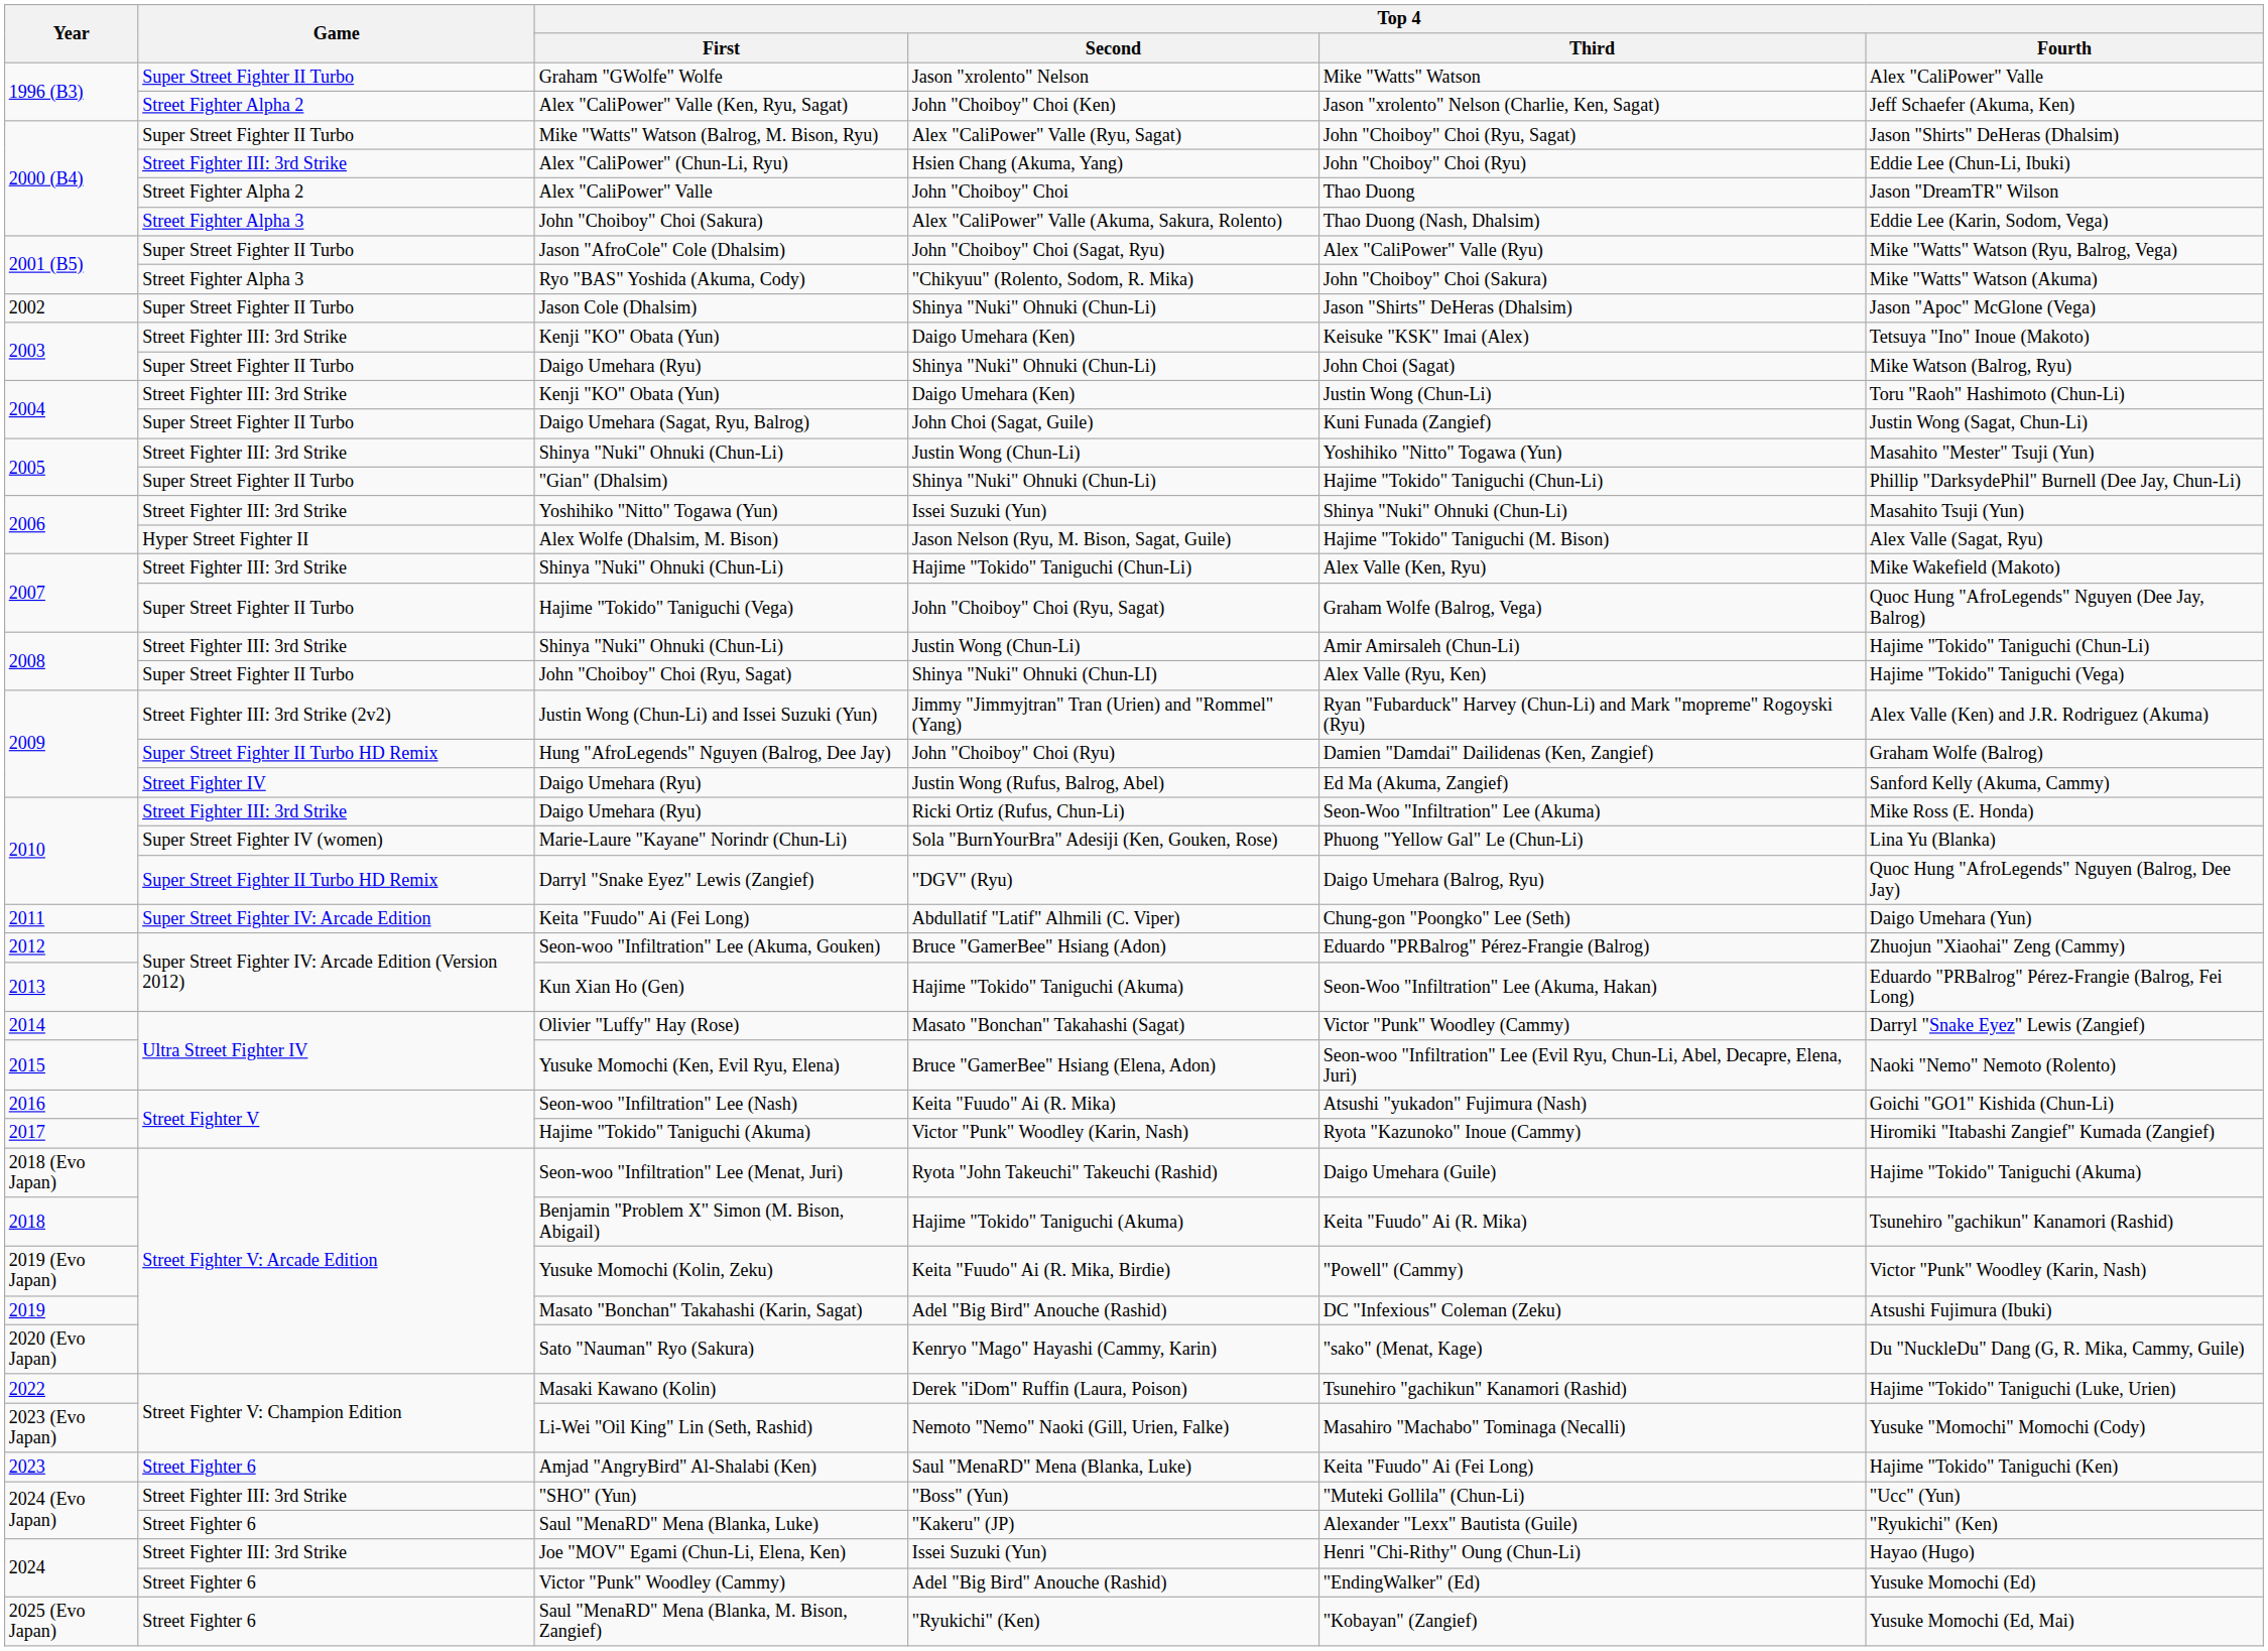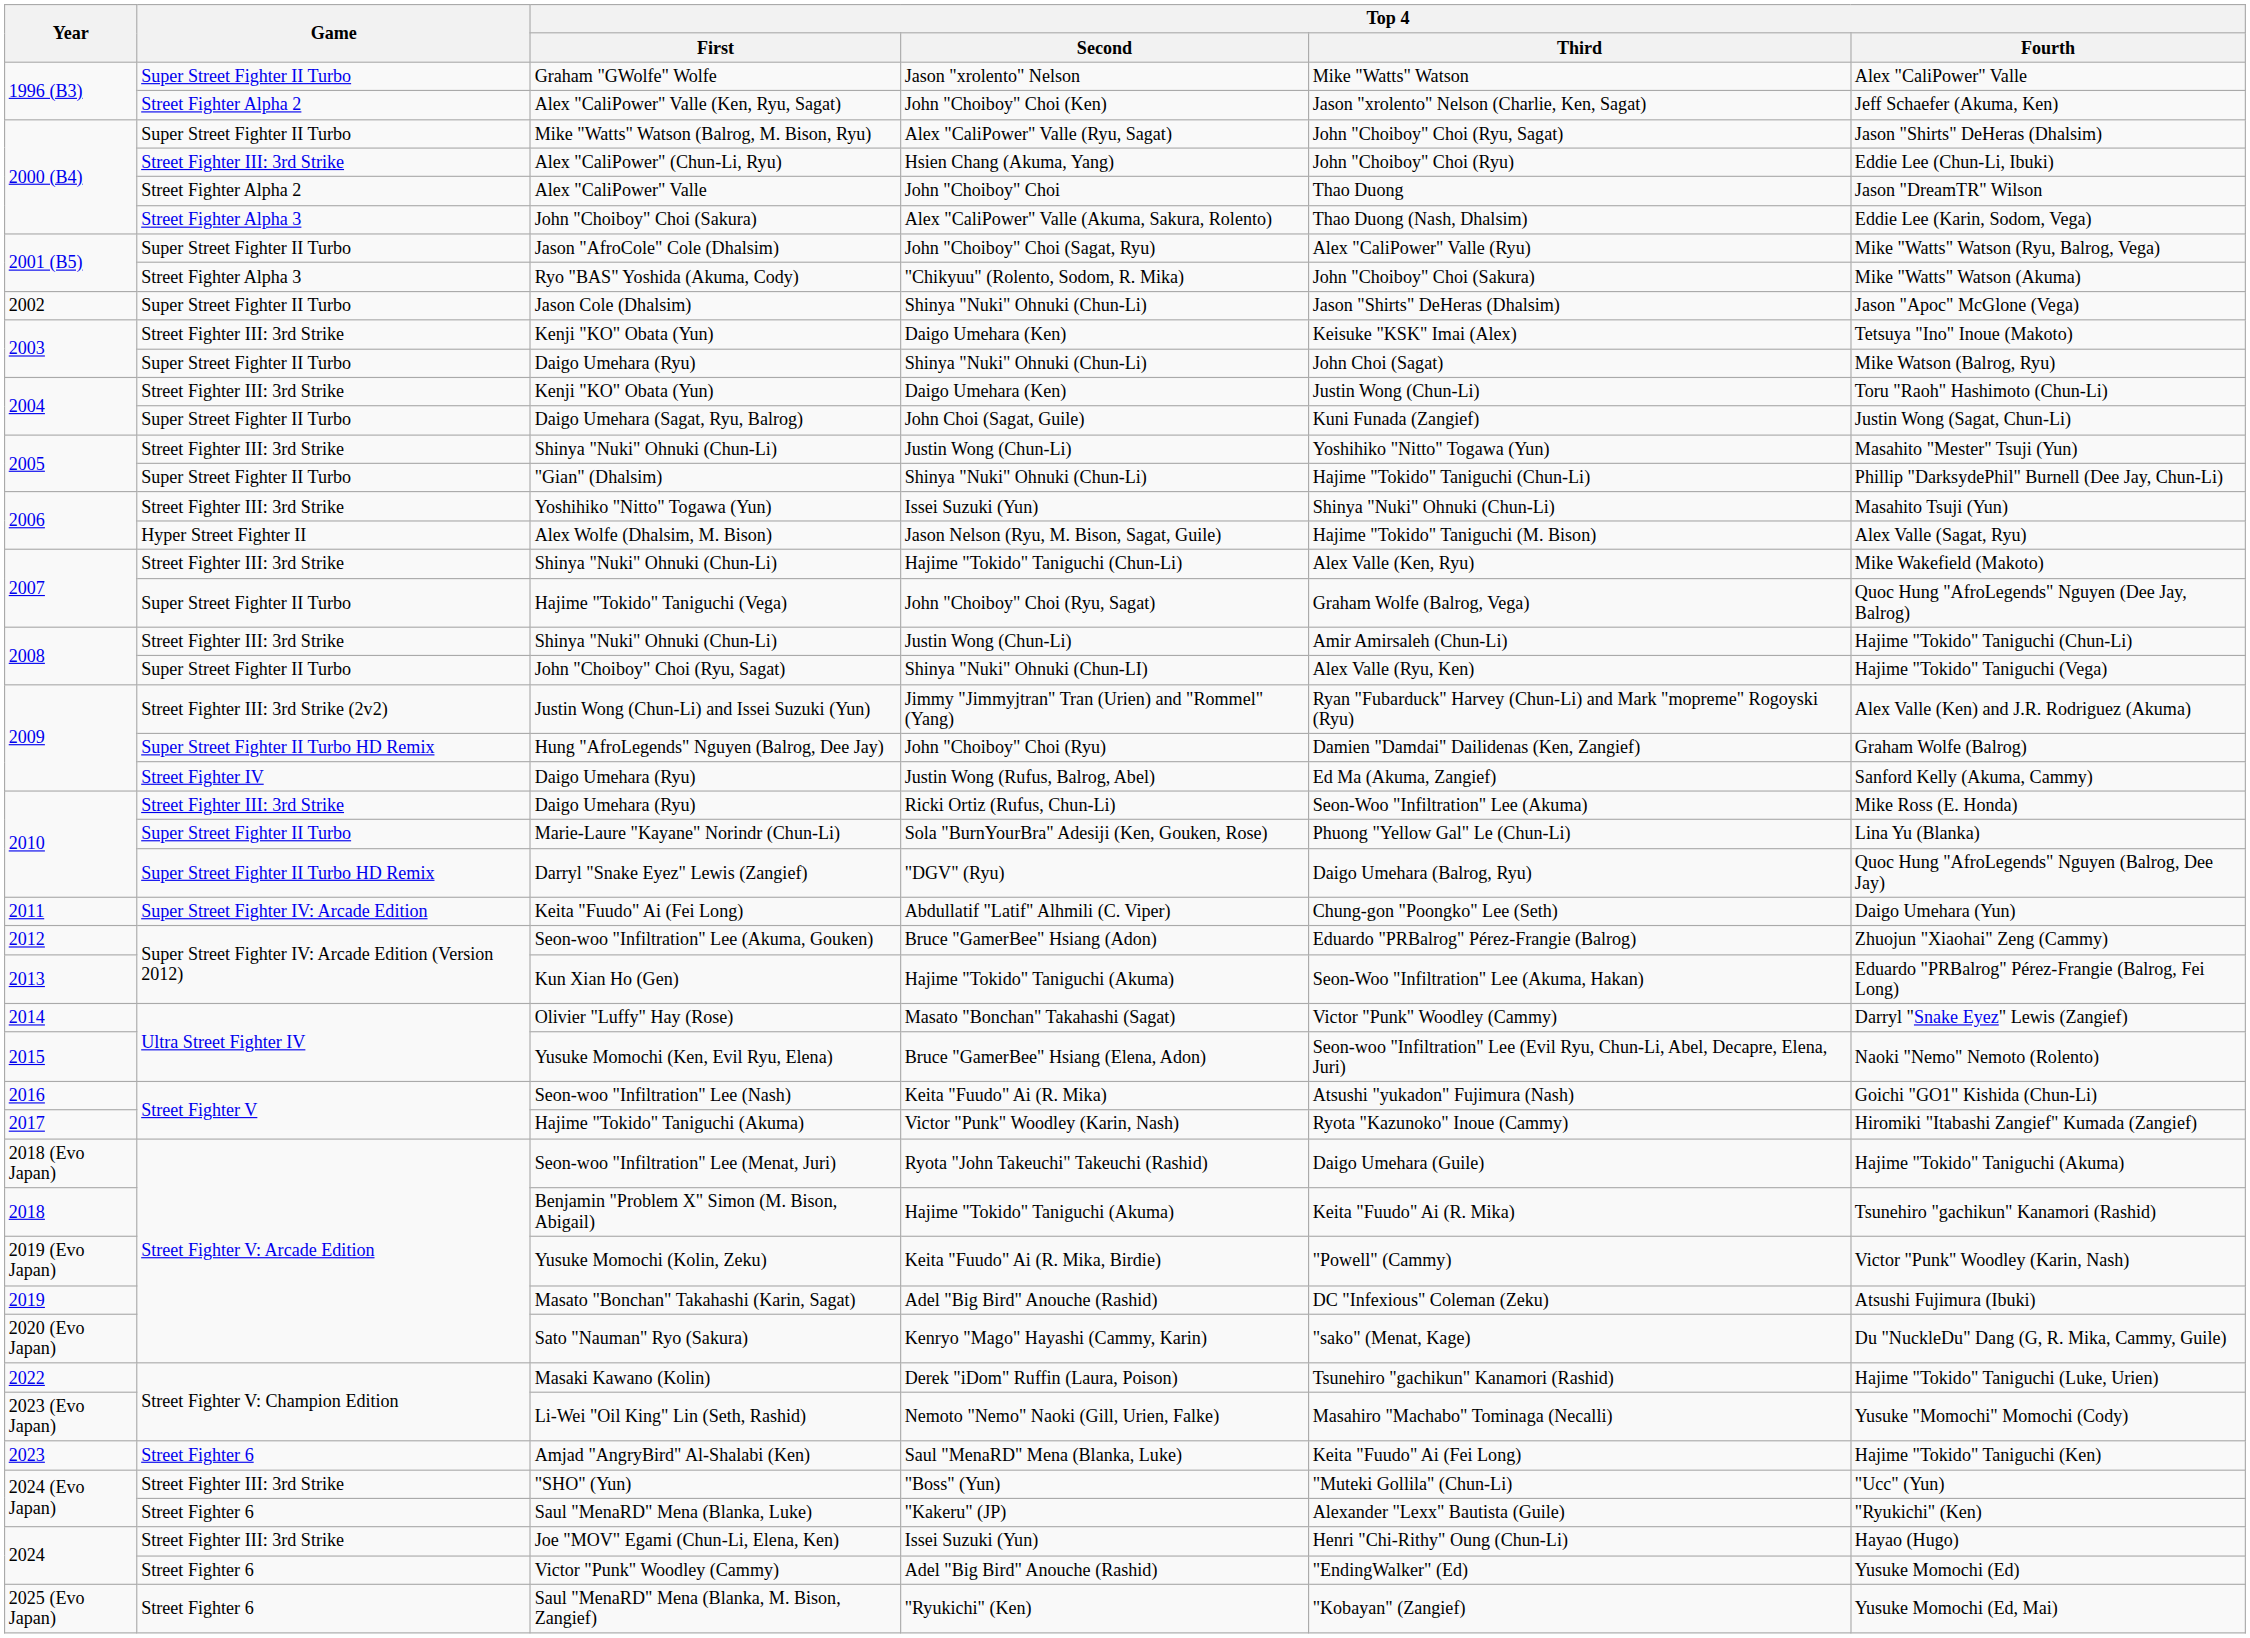Marie-Laure "Kayane" Norindr (Chun-Li) | Game: Super Street Fighter IV (women) -> Super Street Fighter II Turbo
